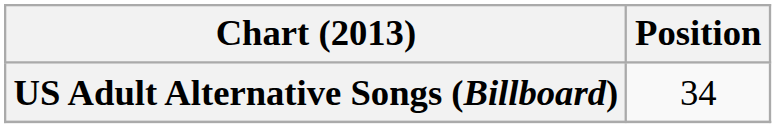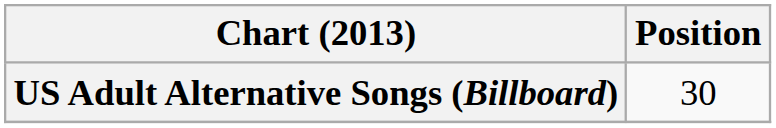US Adult Alternative Songs (Billboard) | Position: 34 -> 30
